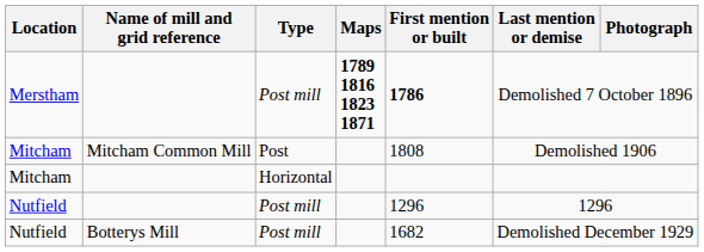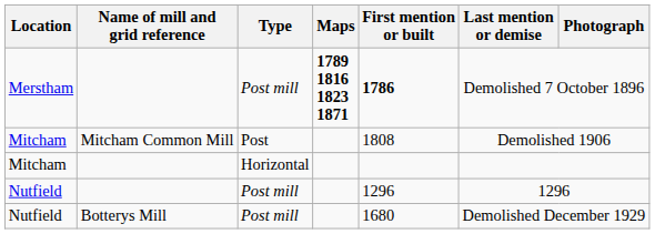Nutfield / Botterys Mill | First mention or built: 1682 -> 1680
